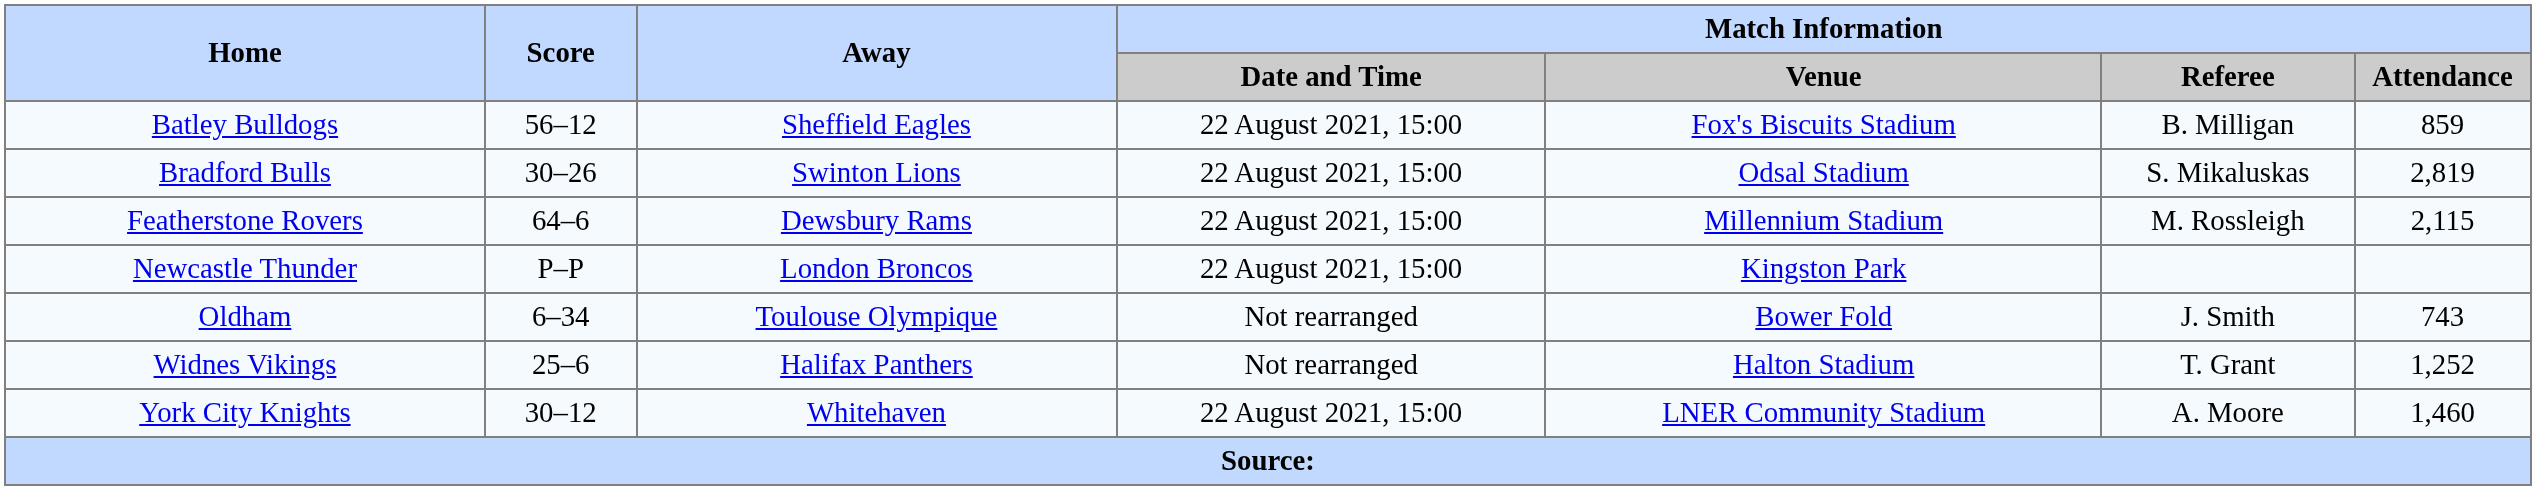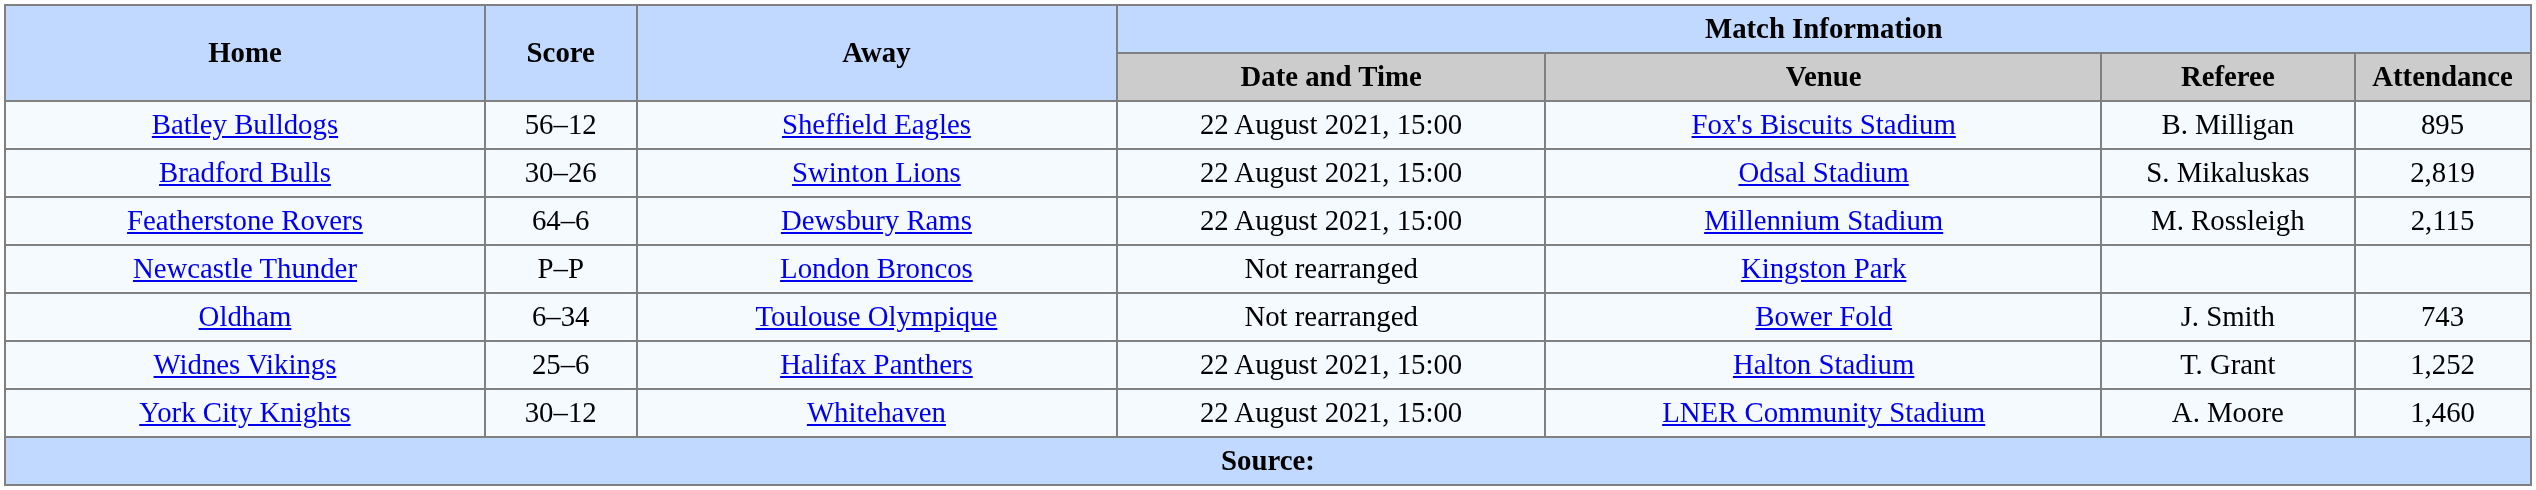Batley Bulldogs | Match Information / Attendance: 859 -> 895
Newcastle Thunder | Match Information / Date and Time: 22 August 2021, 15:00 -> Not rearranged
Widnes Vikings | Match Information / Date and Time: Not rearranged -> 22 August 2021, 15:00
